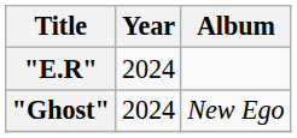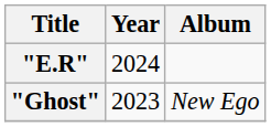"Ghost" | Year: 2024 -> 2023
